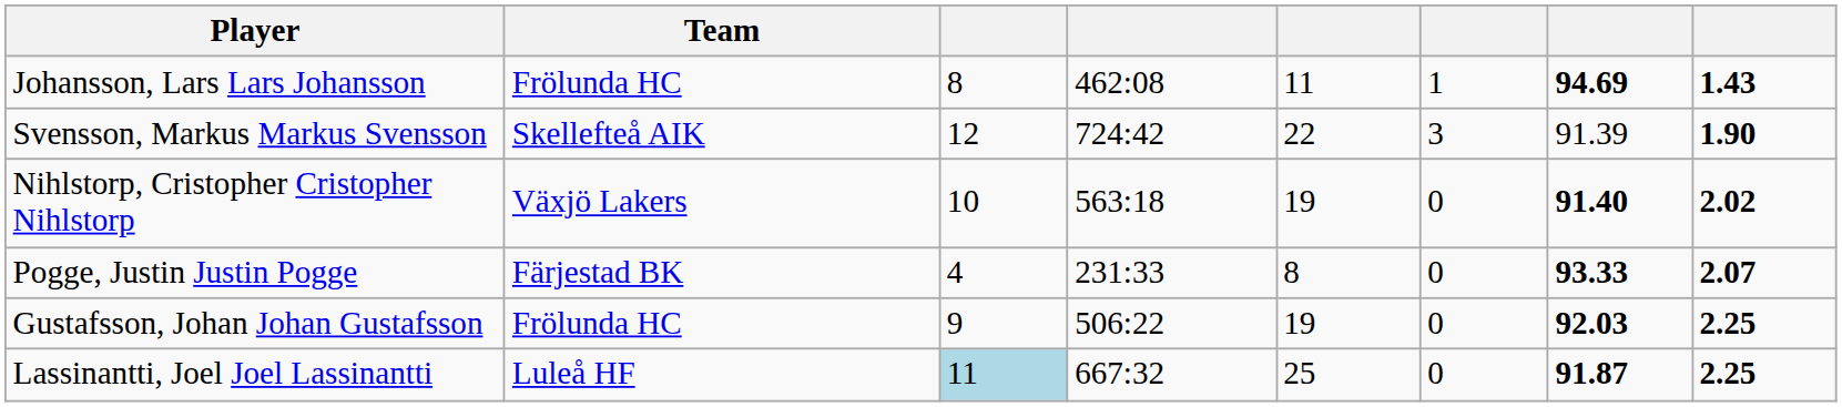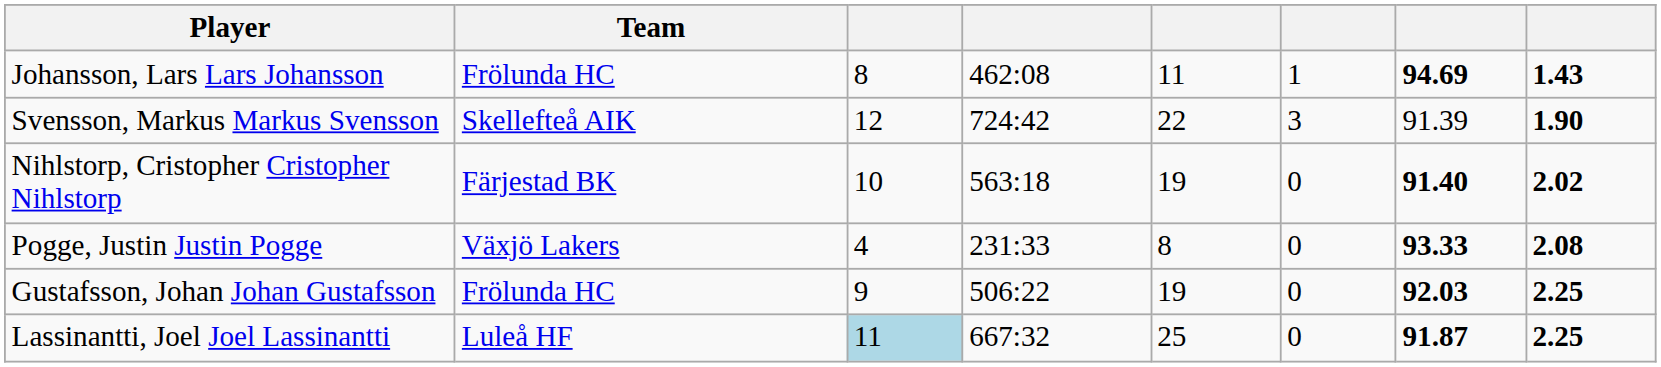Nihlstorp, Cristopher Cristopher Nihlstorp | Team: Växjö Lakers -> Färjestad BK
Pogge, Justin Justin Pogge | Team: Färjestad BK -> Växjö Lakers
Pogge, Justin Justin Pogge | column 8: 2.07 -> 2.08
